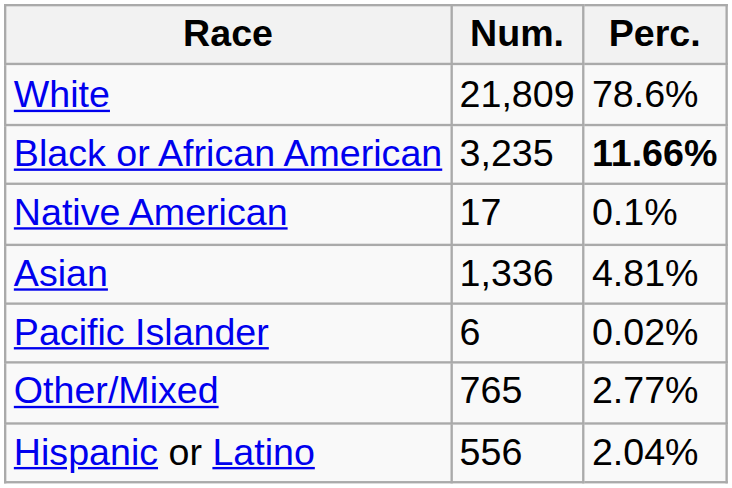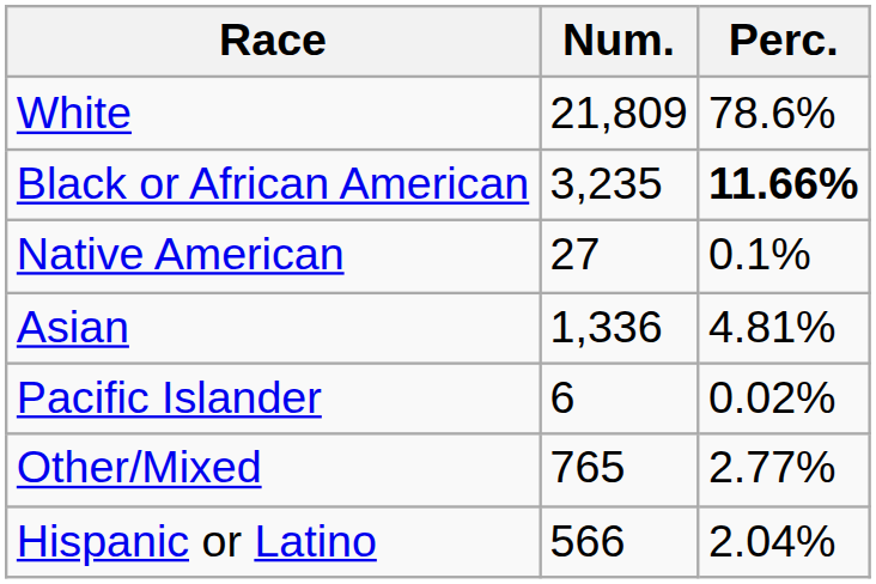Native American | Num.: 17 -> 27
Hispanic or Latino | Num.: 556 -> 566
